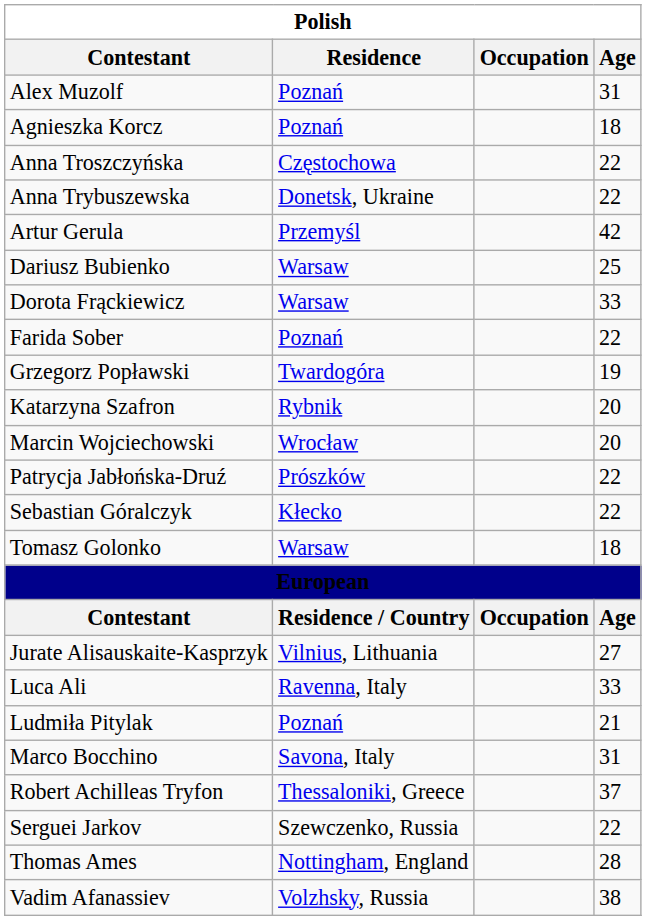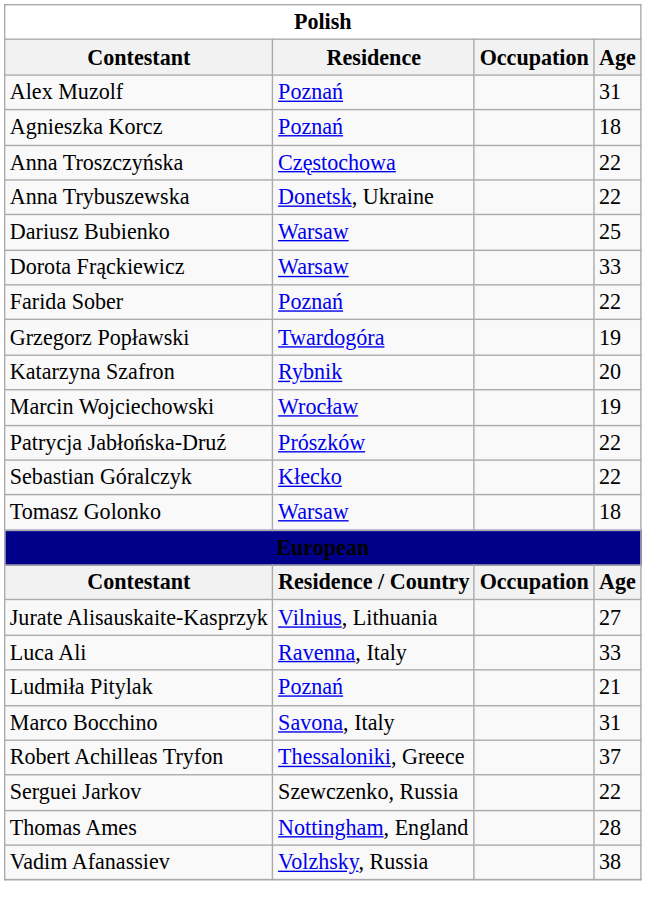- row: Artur Gerula | Przemyśl | 42
Marcin Wojciechowski | column 4: 20 -> 19
